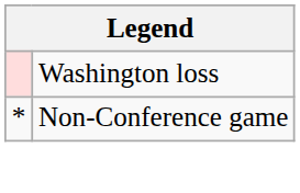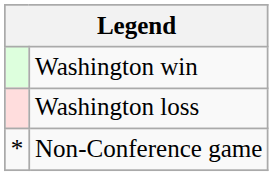+ row: Washington win
